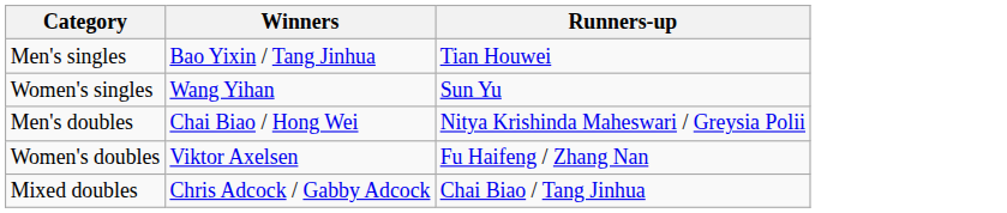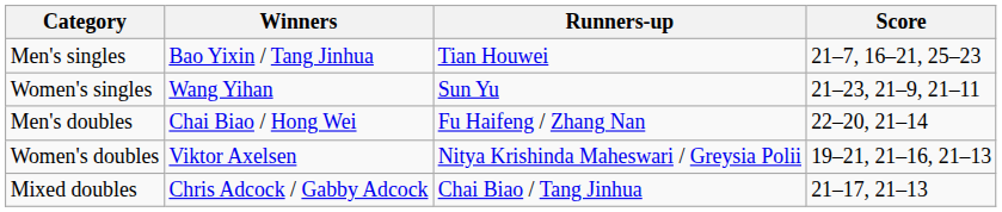+ column: Score | 21–7, 16–21, 25–23 | 21–23, 21–9, 21–11 | 22–20, 21–14 | 19–21, 21–16, 21–13 | 21–17, 21–13
Men's doubles | Runners-up: Nitya Krishinda Maheswari / Greysia Polii -> Fu Haifeng / Zhang Nan
Women's doubles | Runners-up: Fu Haifeng / Zhang Nan -> Nitya Krishinda Maheswari / Greysia Polii
